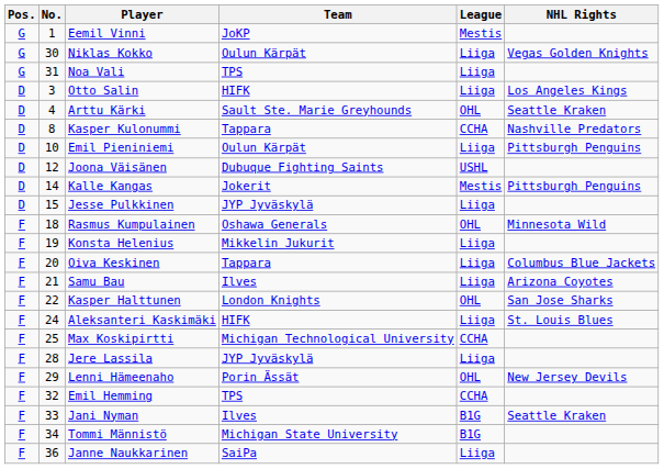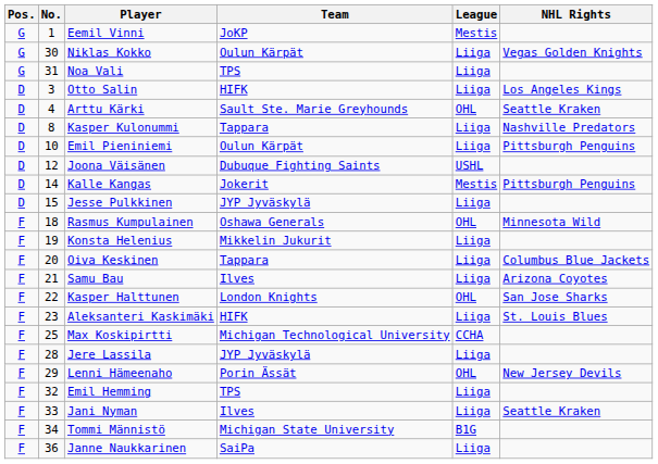Kasper Kulonummi | League: CCHA -> Liiga
Aleksanteri Kaskimäki | No.: 24 -> 23
Emil Hemming | League: CCHA -> Liiga
Jani Nyman | League: B1G -> Liiga
